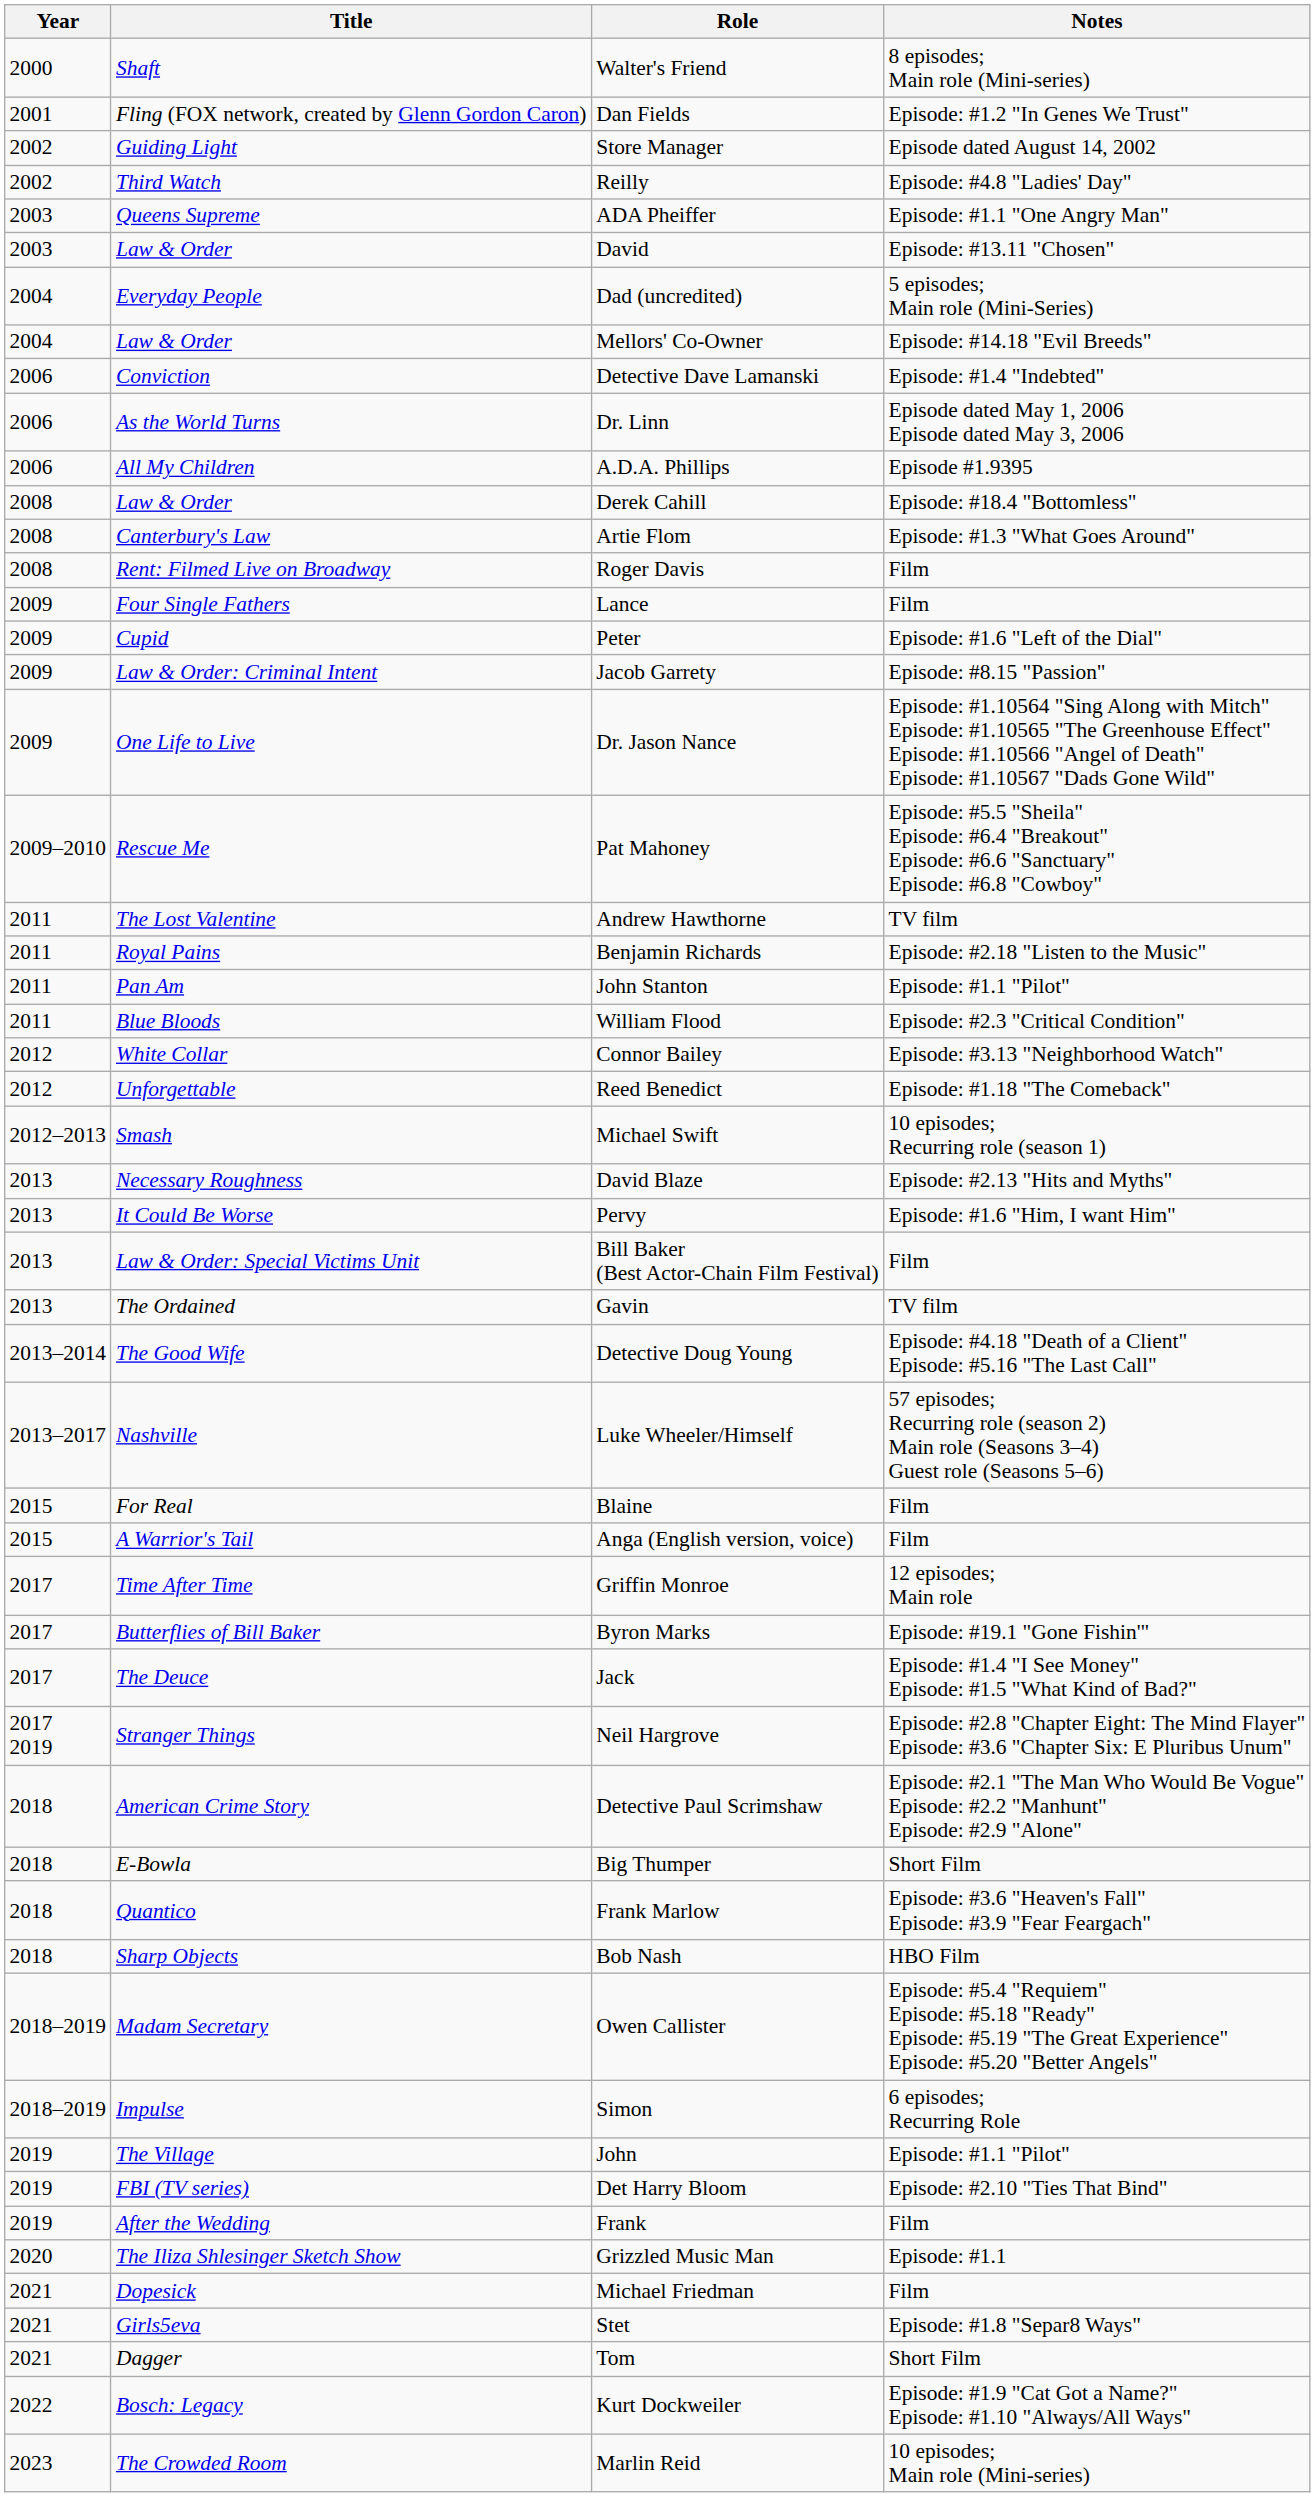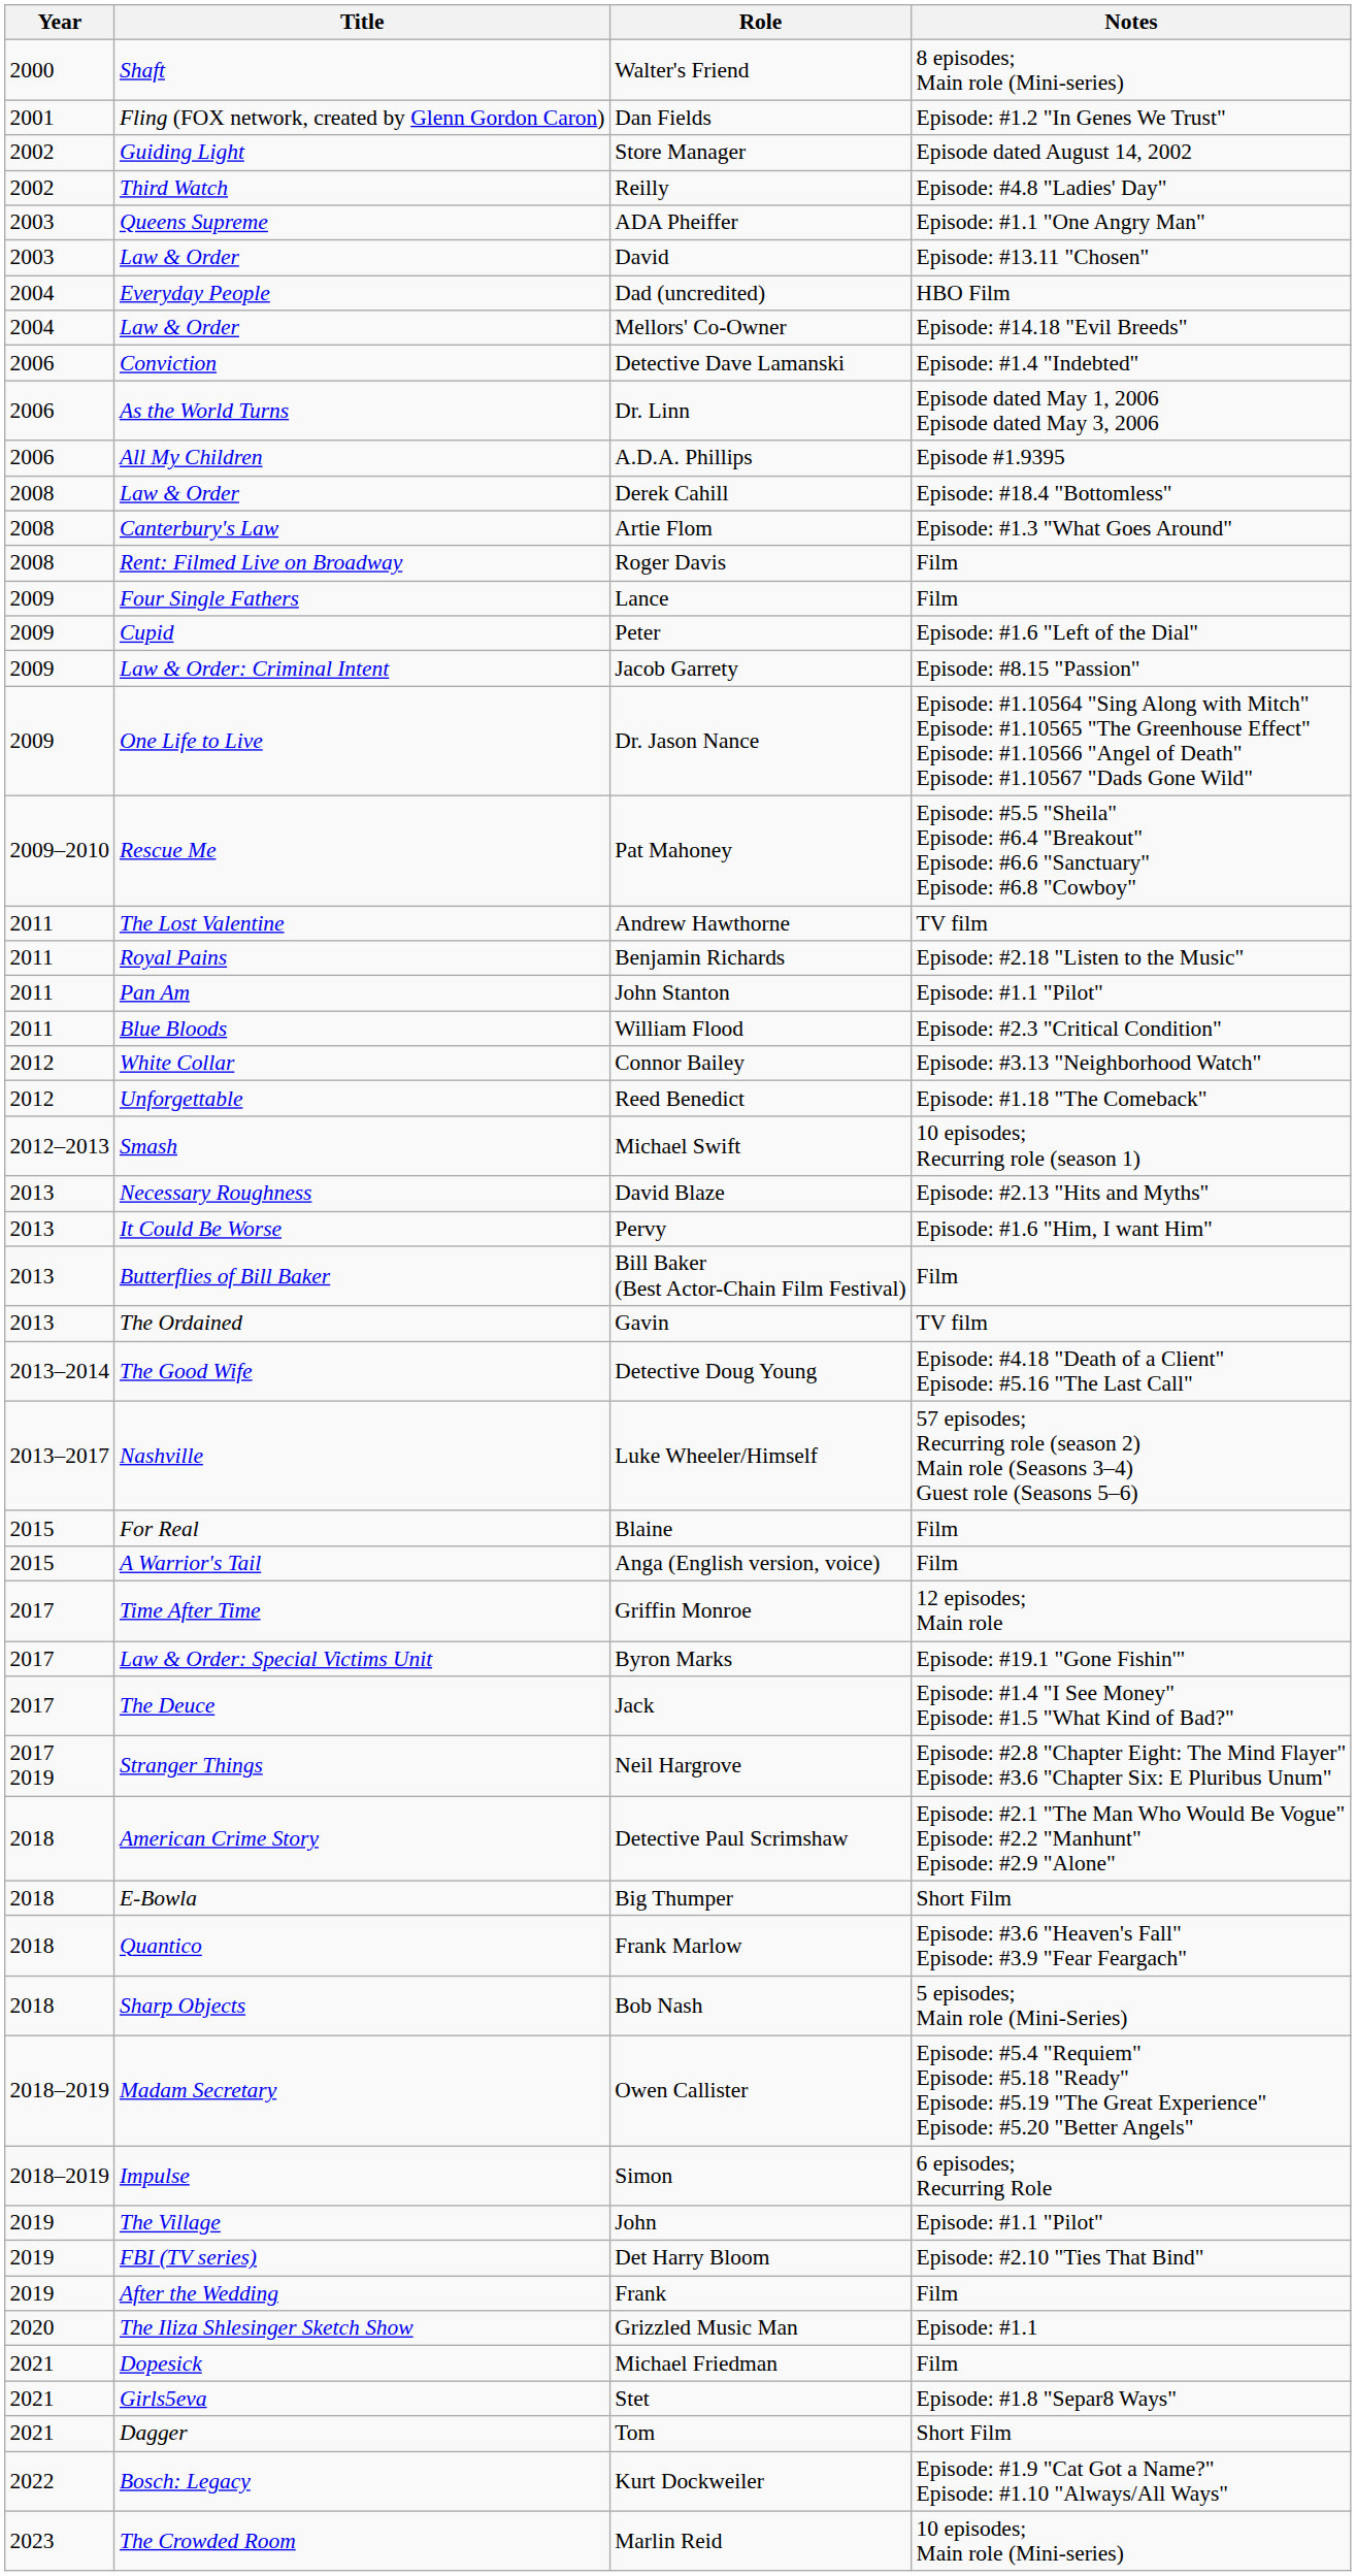Dad (uncredited) | Notes: 5 episodes; Main role (Mini-Series) -> HBO Film
Bill Baker (Best Actor-Chain Film Festival) | Title: Law & Order: Special Victims Unit -> Butterflies of Bill Baker
Byron Marks | Title: Butterflies of Bill Baker -> Law & Order: Special Victims Unit
Bob Nash | Notes: HBO Film -> 5 episodes; Main role (Mini-Series)
